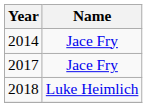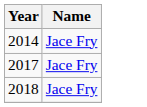2018 | Name: Luke Heimlich -> Jace Fry
